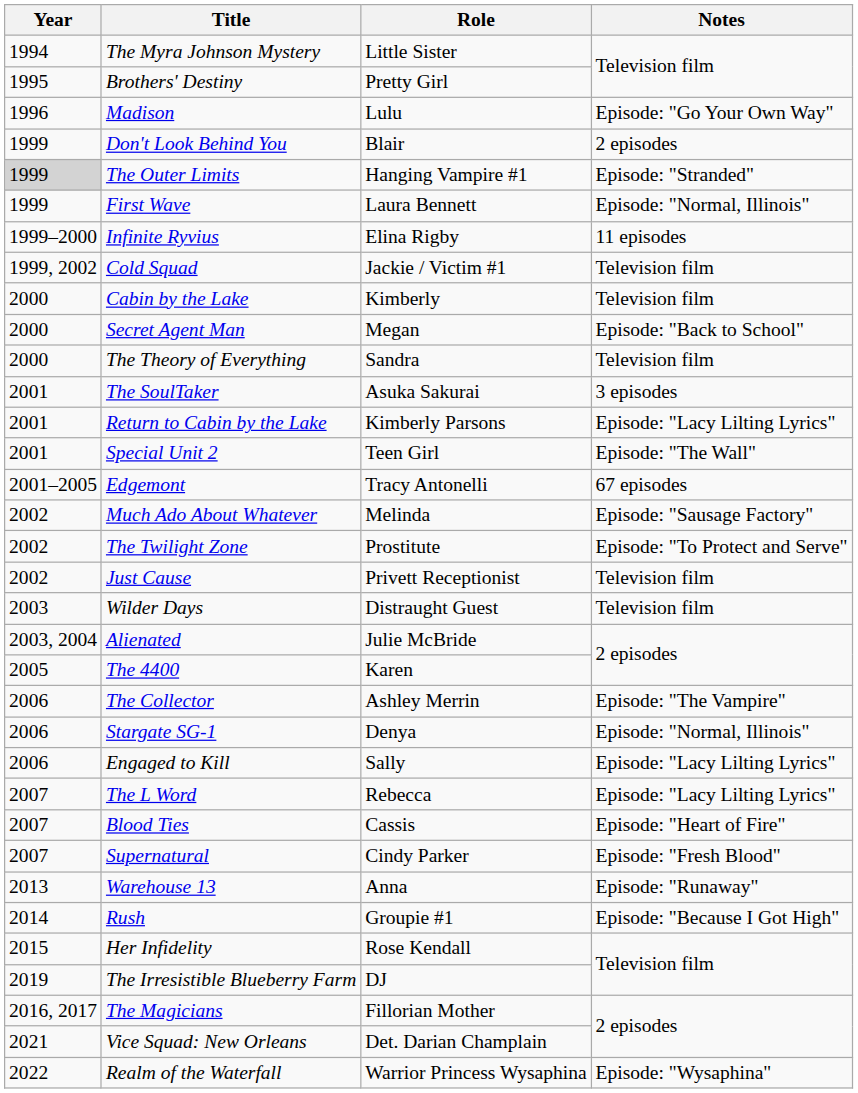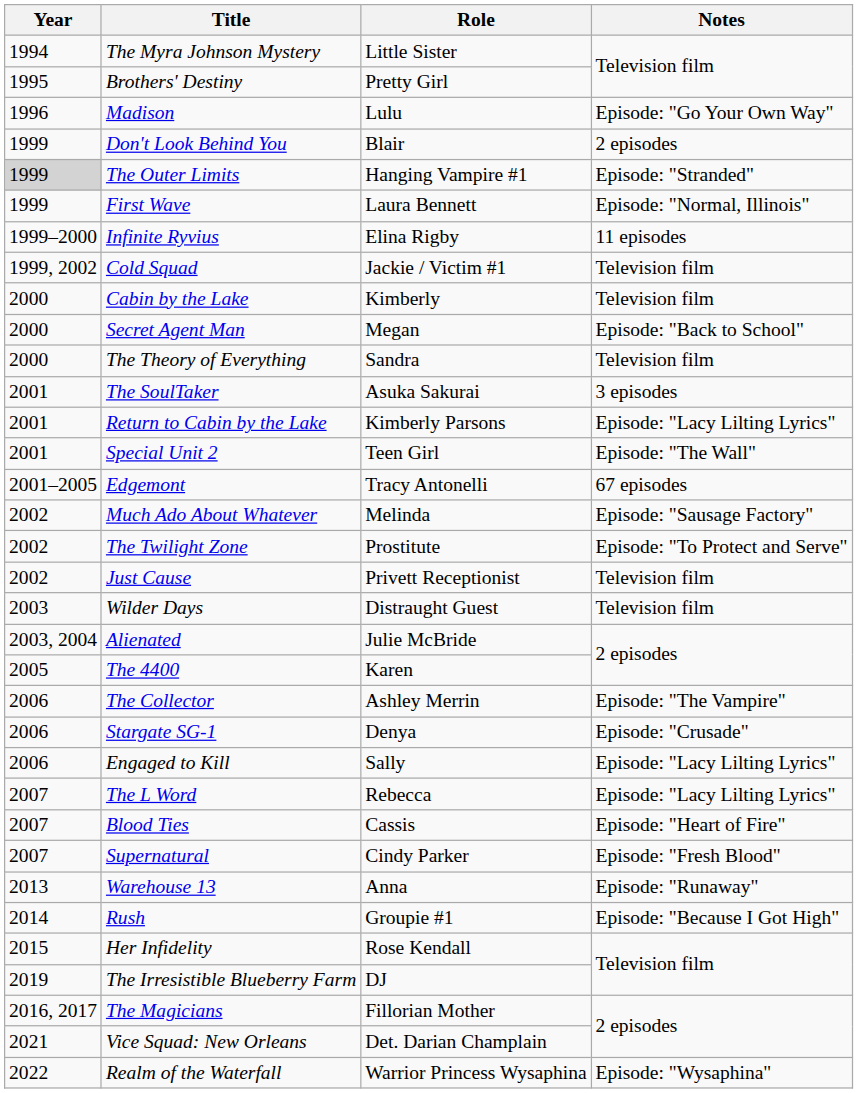Stargate SG-1 | Notes: Episode: "Normal, Illinois" -> Episode: "Crusade"
